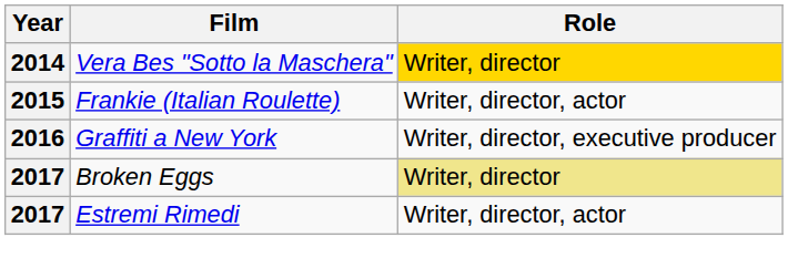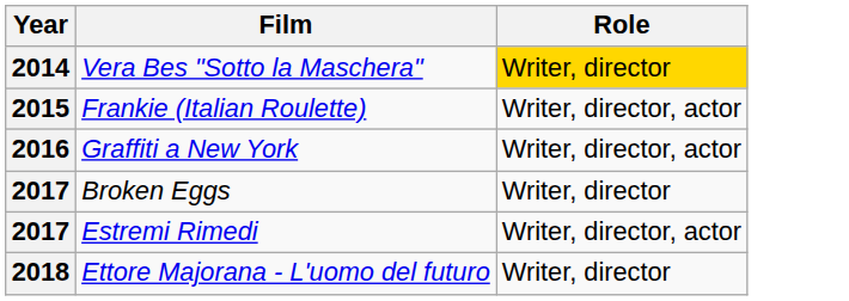Graffiti a New York | Role: Writer, director, executive producer -> Writer, director, actor
Broken Eggs | Role: khaki background -> no background
+ row: 2018 | Ettore Majorana - L'uomo del futuro | Writer, director
